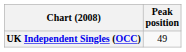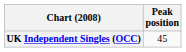UK Independent Singles (OCC) | Peak position: 49 -> 45
